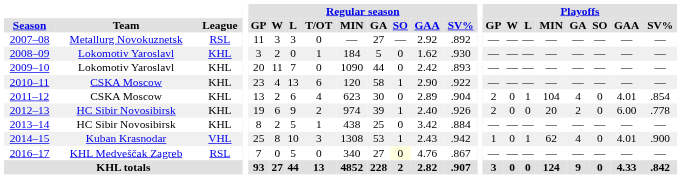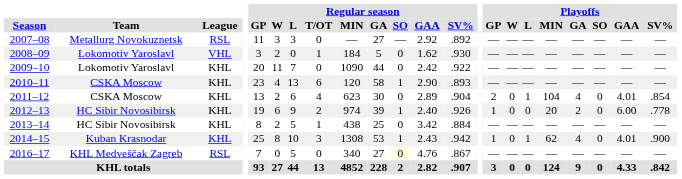2008–09 | League: KHL -> VHL
2009–10 | Regular season / SV%: .893 -> .922
2010–11 | Regular season / SV%: .922 -> .893
2012–13 | Playoffs / GP: 2 -> 1
2014–15 | League: VHL -> KHL
